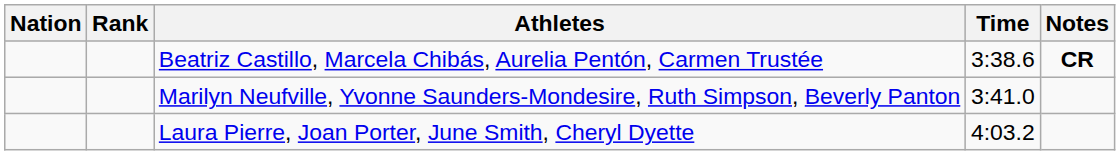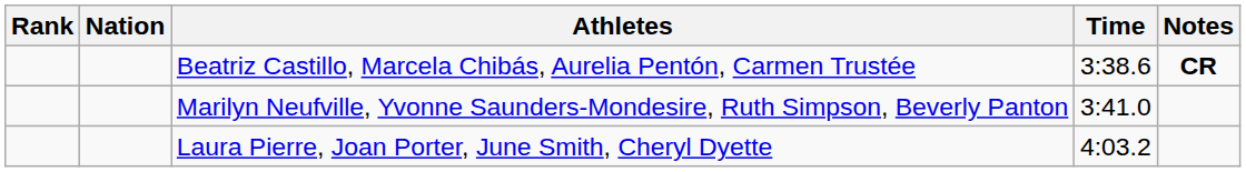columns swapped: Rank <-> Nation
